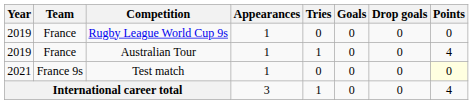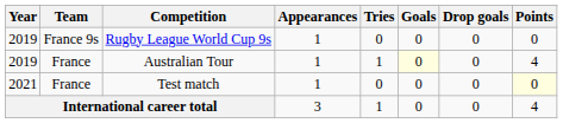Rugby League World Cup 9s | Team: France -> France 9s
Australian Tour | Goals: no background -> lightyellow background
Test match | Team: France 9s -> France
